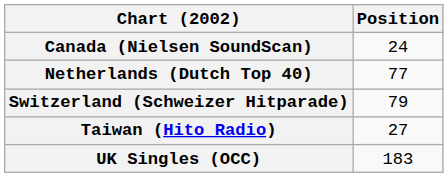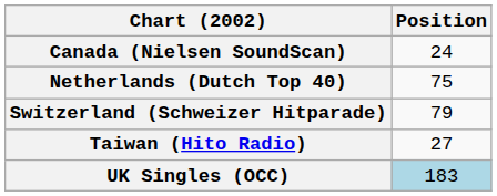Netherlands (Dutch Top 40) | Position: 77 -> 75
UK Singles (OCC) | Position: no background -> lightblue background
